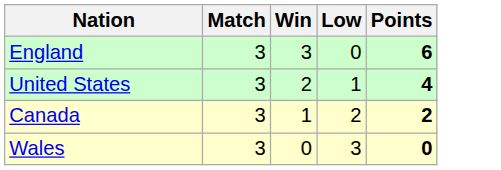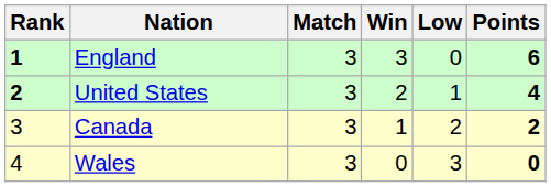+ column: Rank | 1 | 2 | 3 | 4
